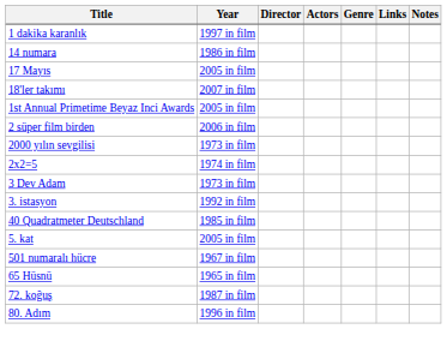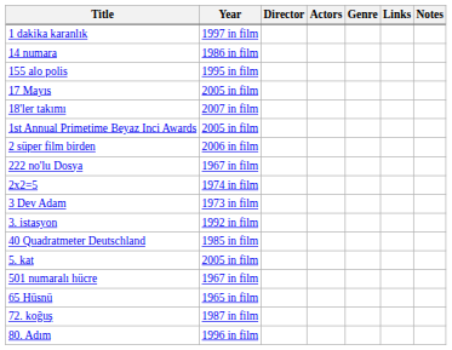+ row: 155 alo polis | 1995 in film
- row: 2000 yılın sevgilisi | 1973 in film
+ row: 222 no'lu Dosya | 1967 in film
